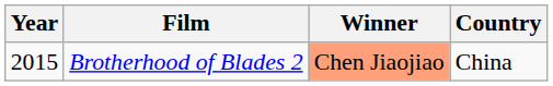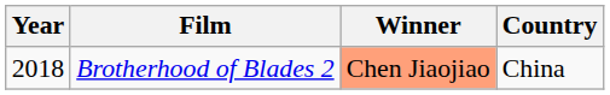Brotherhood of Blades 2 | Year: 2015 -> 2018
